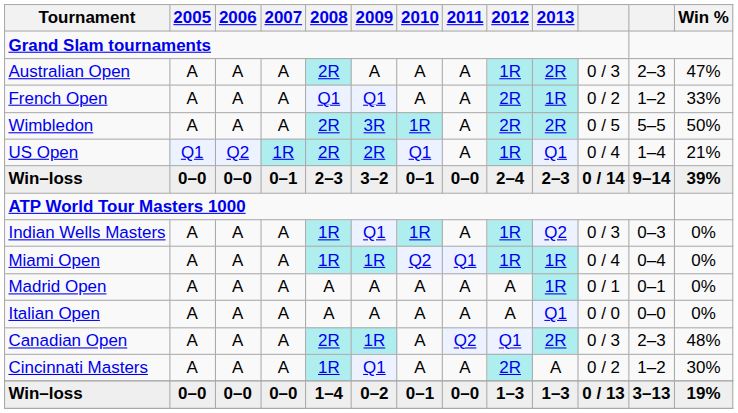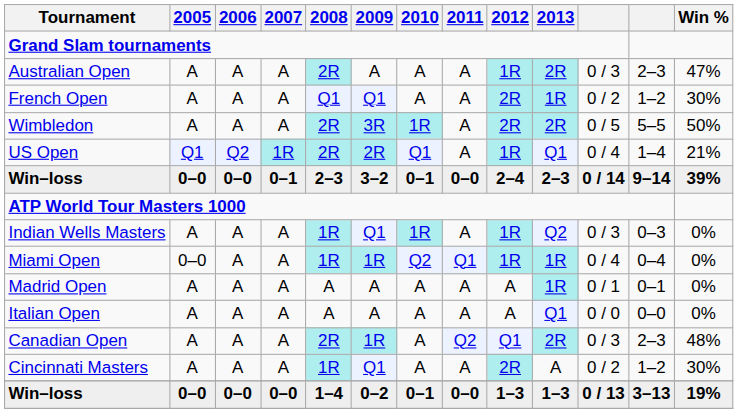French Open | Win %: 33% -> 30%
Miami Open | 2005: A -> 0–0
